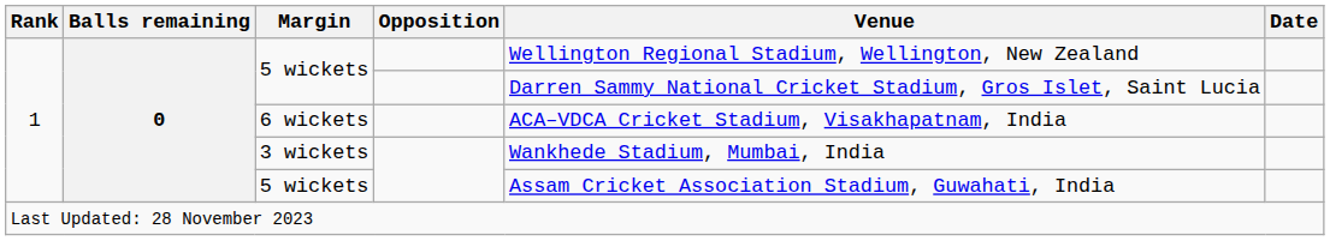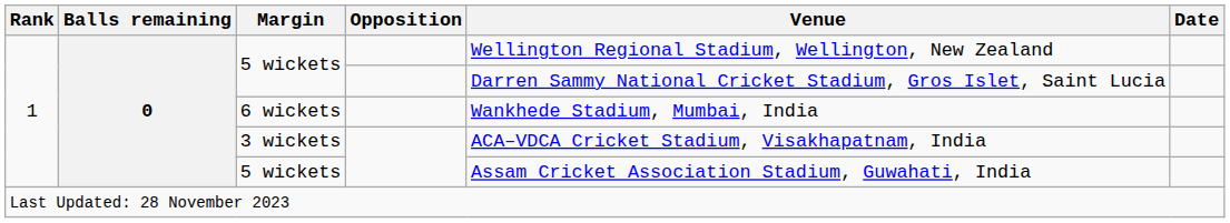6 wickets | Venue: ACA–VDCA Cricket Stadium, Visakhapatnam, India -> Wankhede Stadium, Mumbai, India
3 wickets | Venue: Wankhede Stadium, Mumbai, India -> ACA–VDCA Cricket Stadium, Visakhapatnam, India
